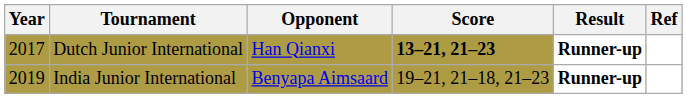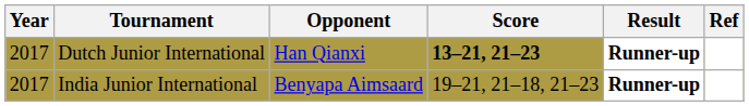India Junior International | Year: 2019 -> 2017
